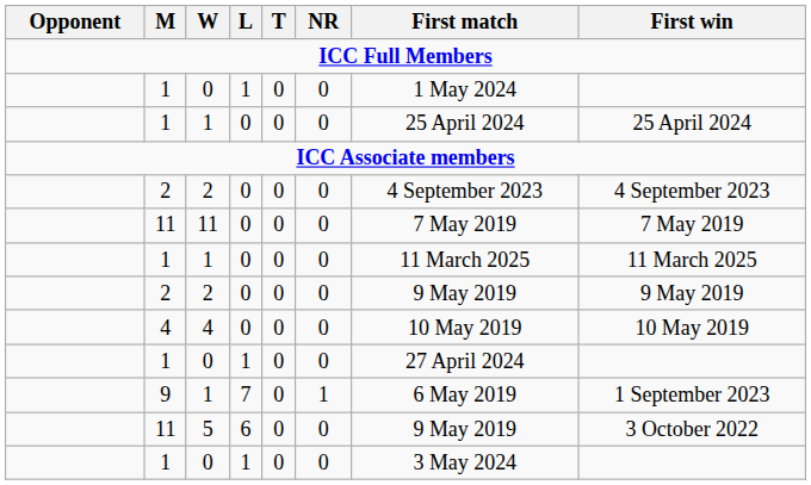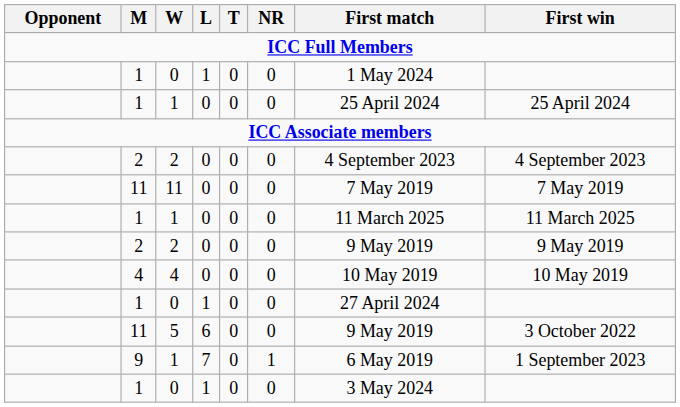rows swapped: 9 / 1 <-> 5
